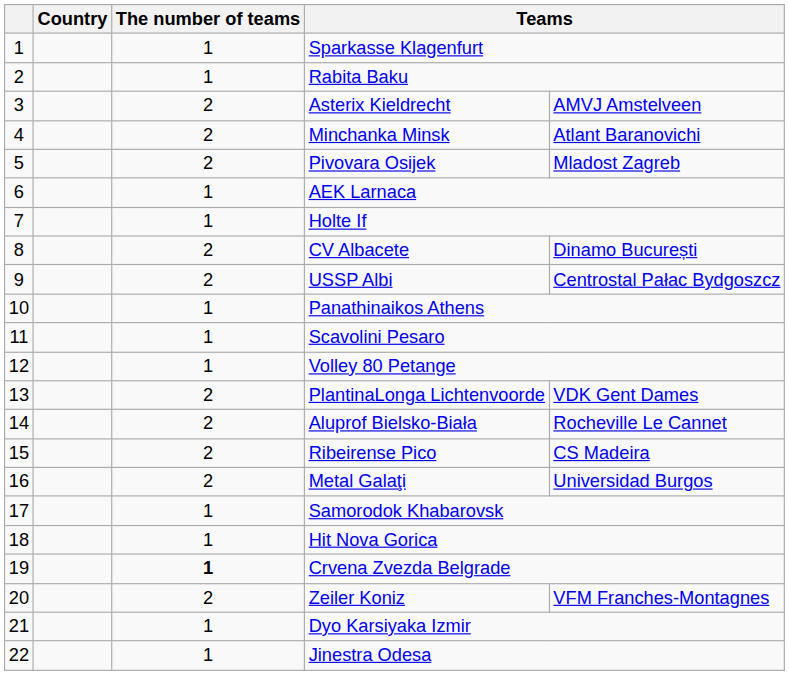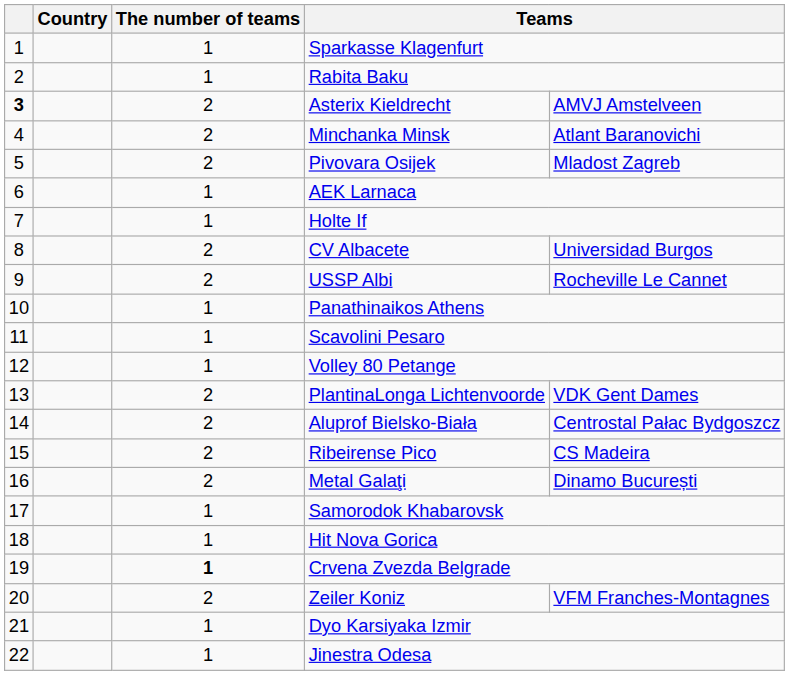Asterix Kieldrecht | column 1: normal -> bold
CV Albacete | column 5: Dinamo București -> Universidad Burgos
USSP Albi | column 5: Centrostal Pałac Bydgoszcz -> Rocheville Le Cannet
Aluprof Bielsko-Biała | column 5: Rocheville Le Cannet -> Centrostal Pałac Bydgoszcz
Metal Galaţi | column 5: Universidad Burgos -> Dinamo București
